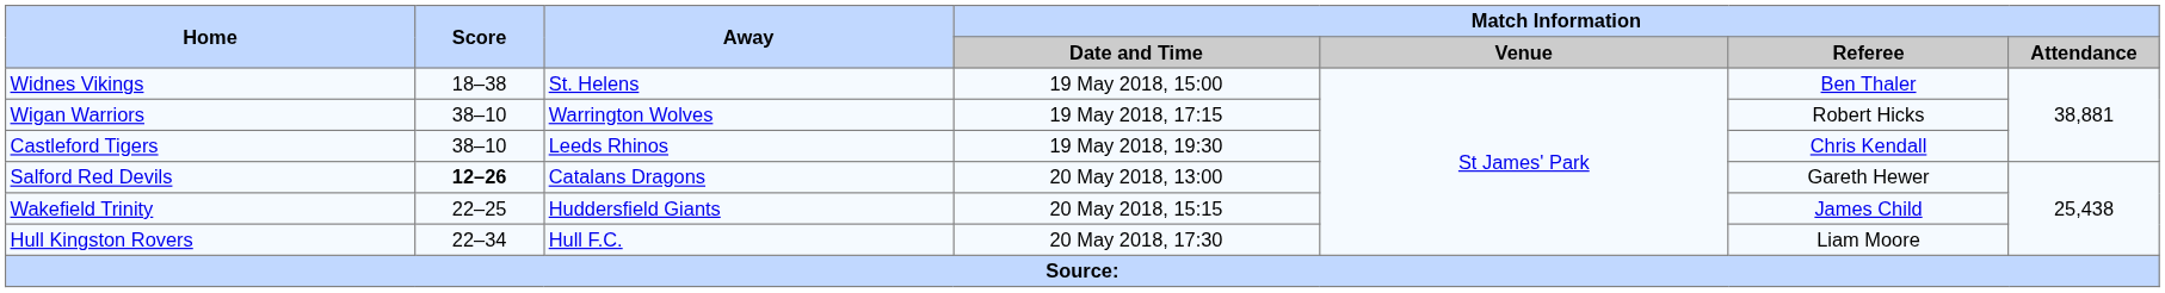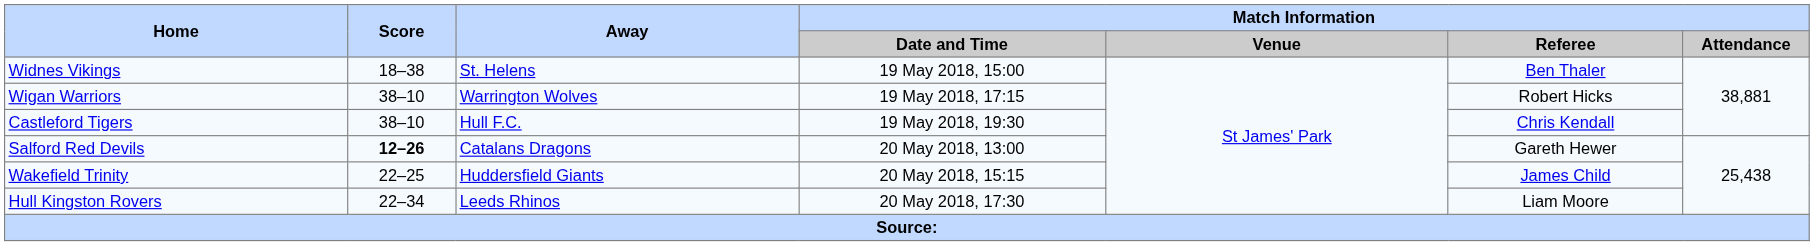Castleford Tigers | Away: Leeds Rhinos -> Hull F.C.
Hull Kingston Rovers | Away: Hull F.C. -> Leeds Rhinos
